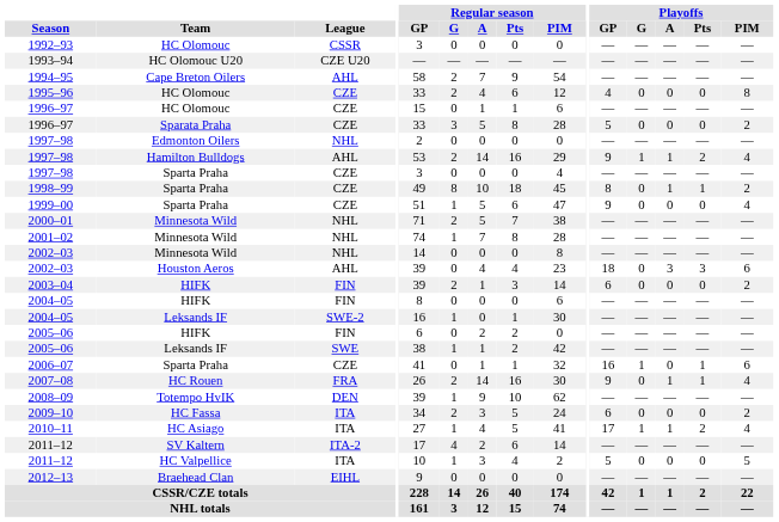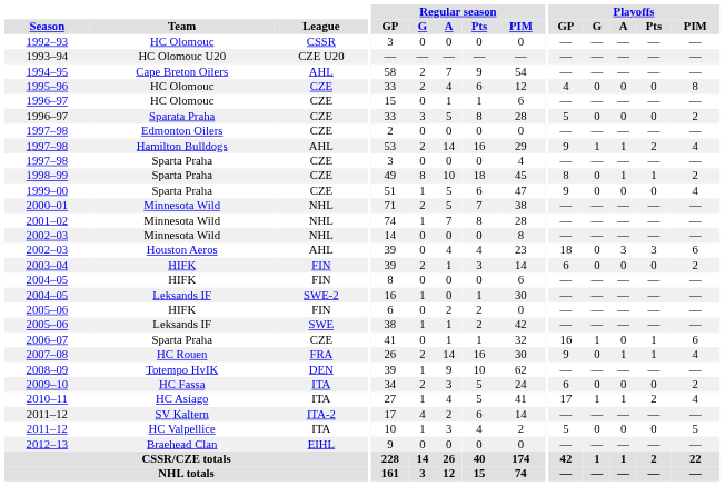1997–98 / Edmonton Oilers | League: NHL -> CZE
